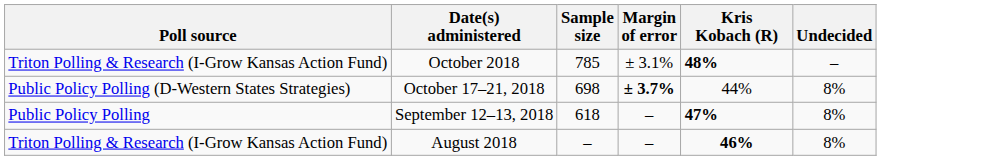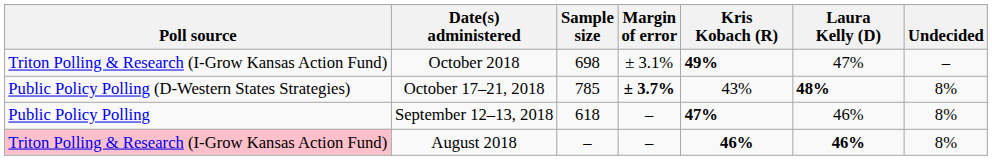+ column: Laura Kelly (D) | 47% | 48% | 46% | 46%
October 2018 | Sample size: 785 -> 698
October 2018 | Kris Kobach (R): 48% -> 49%
October 17–21, 2018 | Sample size: 698 -> 785
October 17–21, 2018 | Kris Kobach (R): 44% -> 43%
August 2018 | Poll source: no background -> pink background
